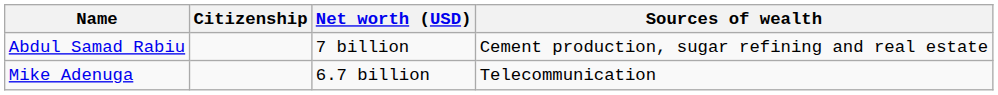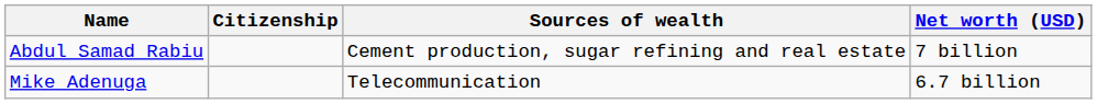columns swapped: Net worth (USD) <-> Sources of wealth
